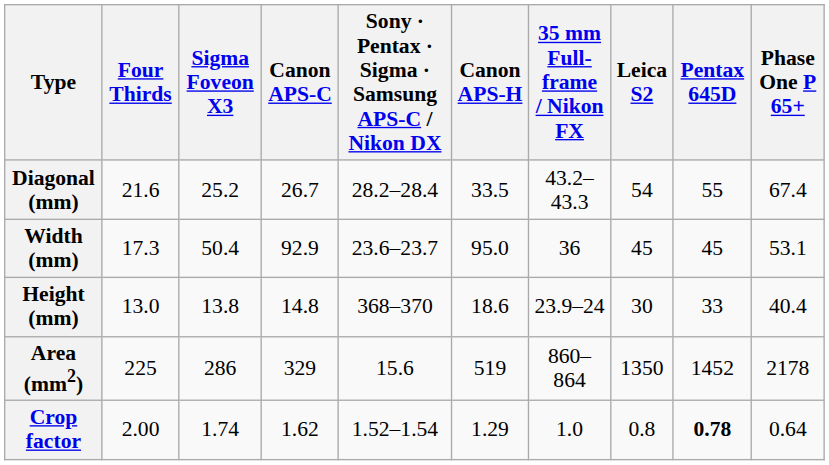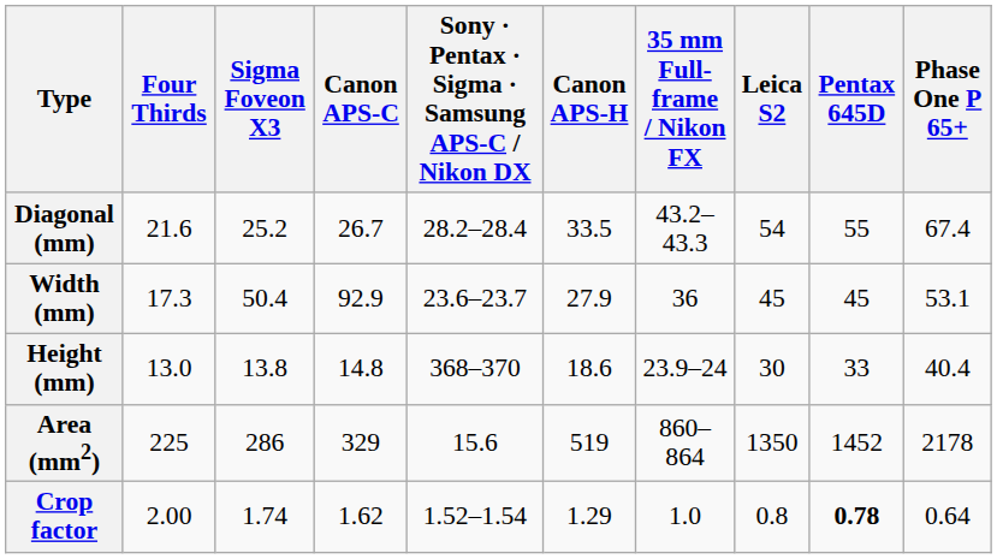Width (mm) | Canon APS-H: 95.0 -> 27.9
